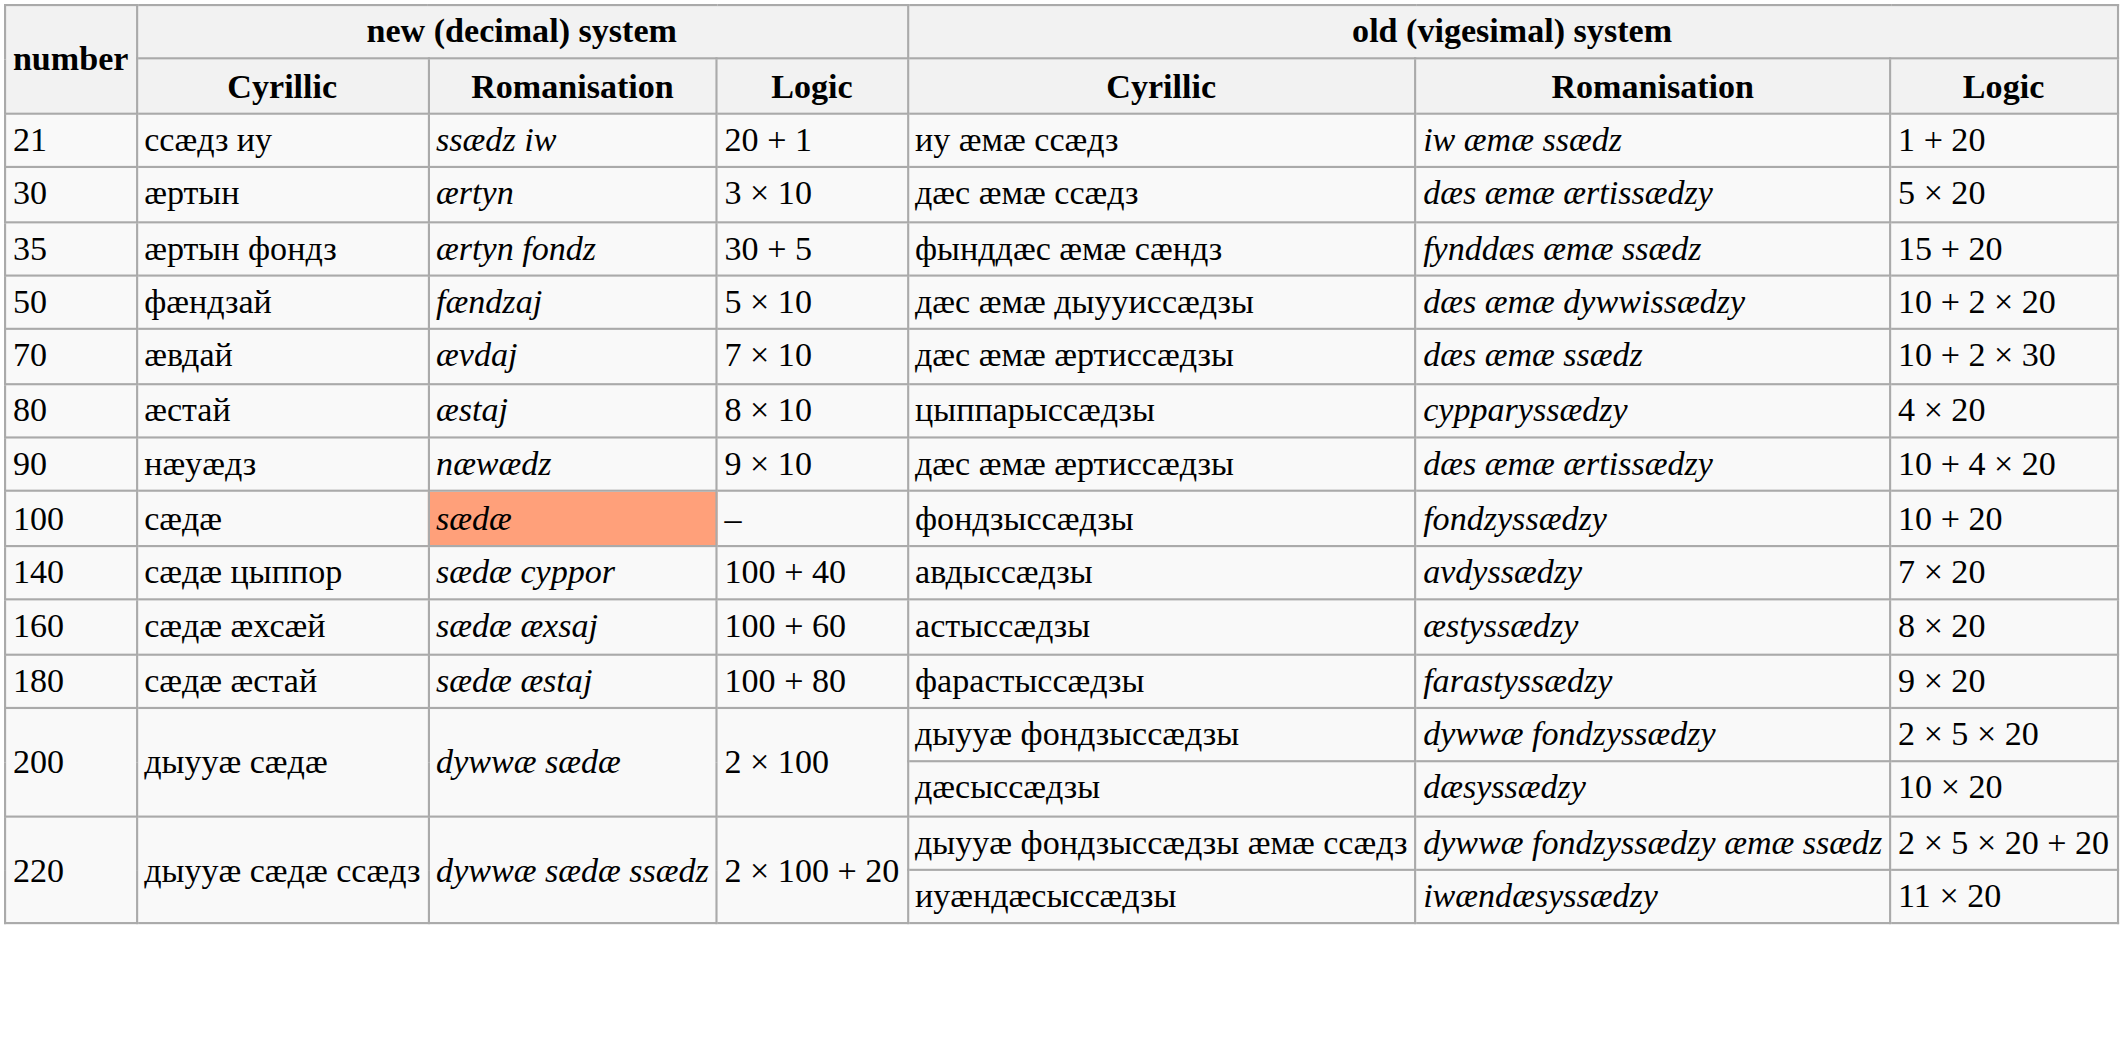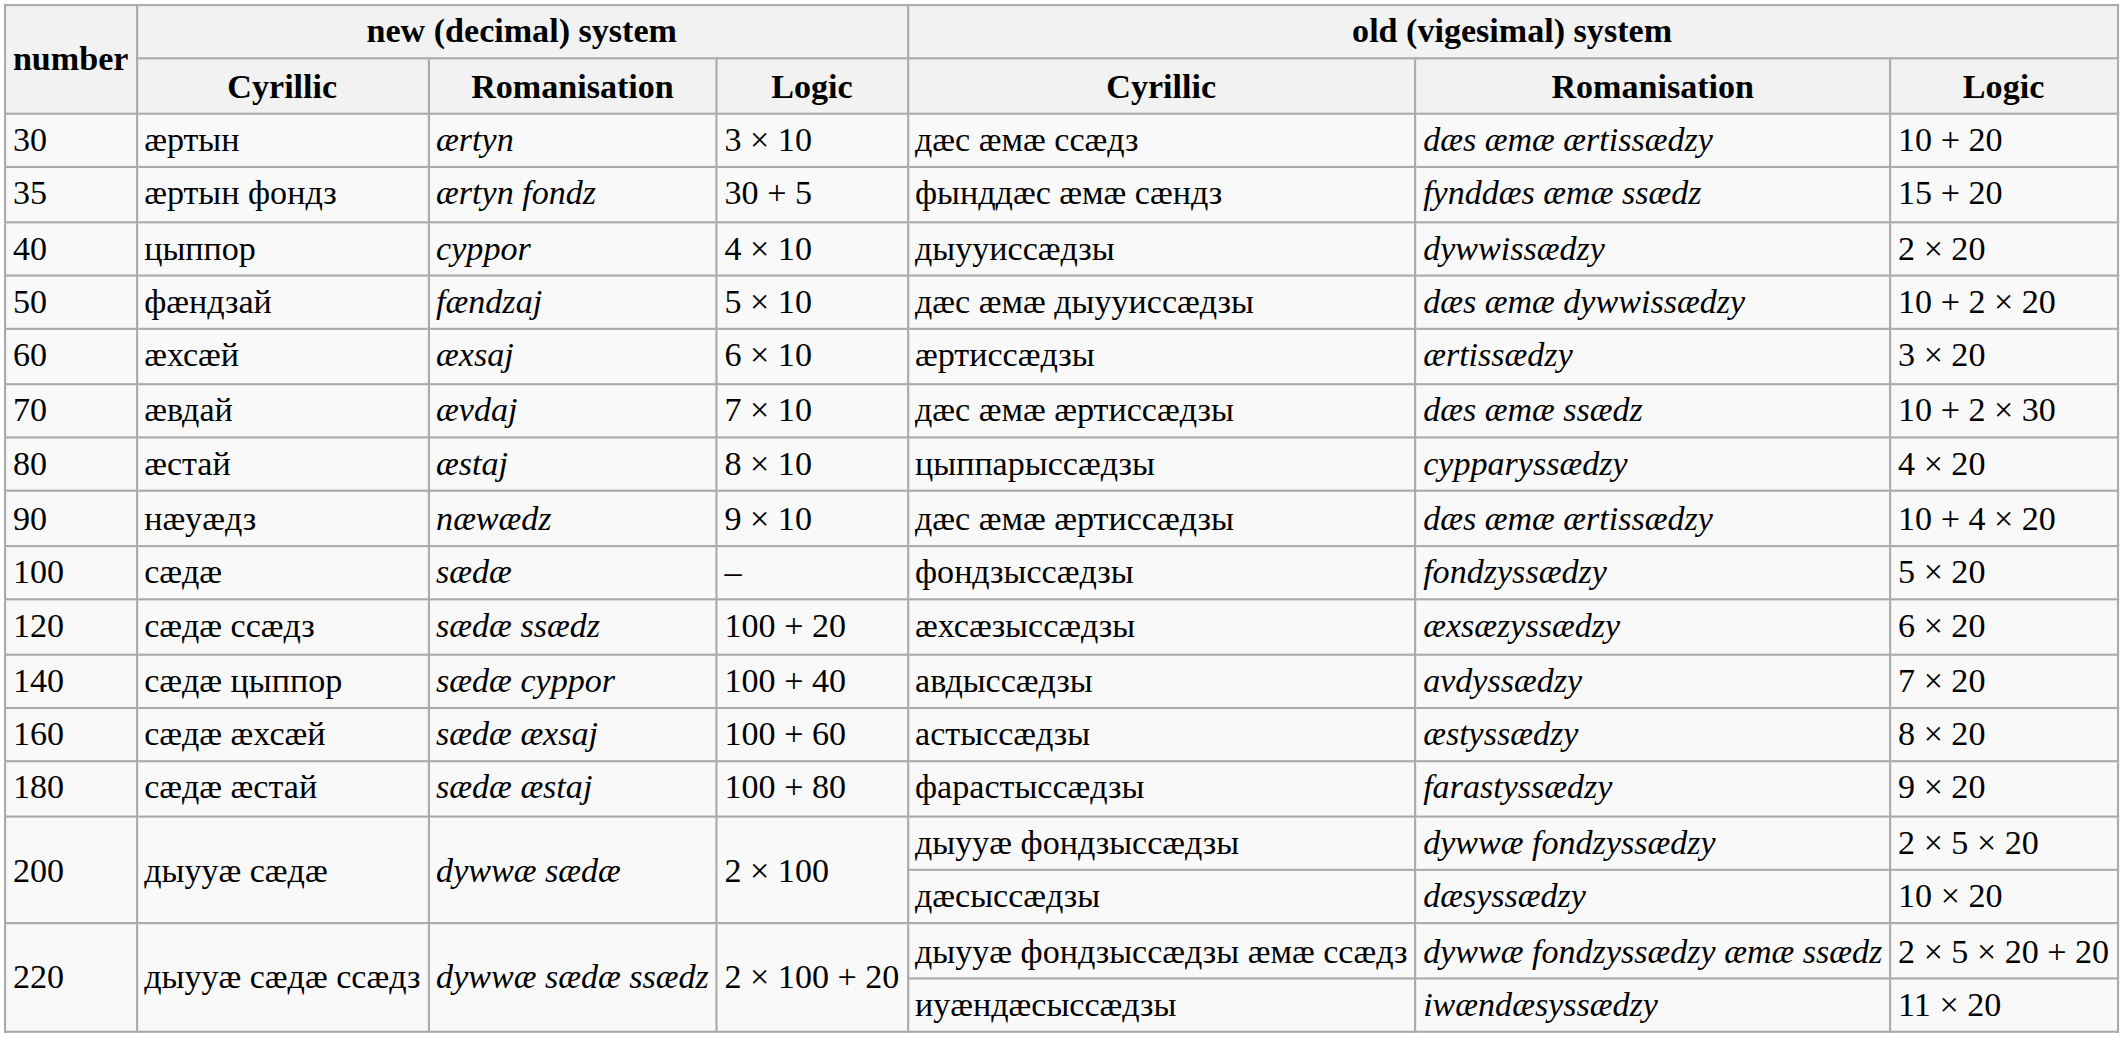- row: 21 | ссӕдз иу | ssædz iw | 20 + 1 | иу ӕмӕ ссӕдз | iw æmæ ssædz | 1 + 20
30 | old (vigesimal) system / Logic: 5 × 20 -> 10 + 20
+ row: 40 | цыппор | cyppor | 4 × 10 | дыууиссӕдзы | dywwissædzy | 2 × 20
+ row: 60 | ӕхсӕй | æxsaj | 6 × 10 | ӕртиссӕдзы | ærtissædzy | 3 × 20
100 | new (decimal) system / Romanisation: lightsalmon background -> no background
100 | old (vigesimal) system / Logic: 10 + 20 -> 5 × 20
+ row: 120 | сӕдӕ ссӕдз | sædæ ssædz | 100 + 20 | ӕхсӕзыссӕдзы | æxsæzyssædzy | 6 × 20
